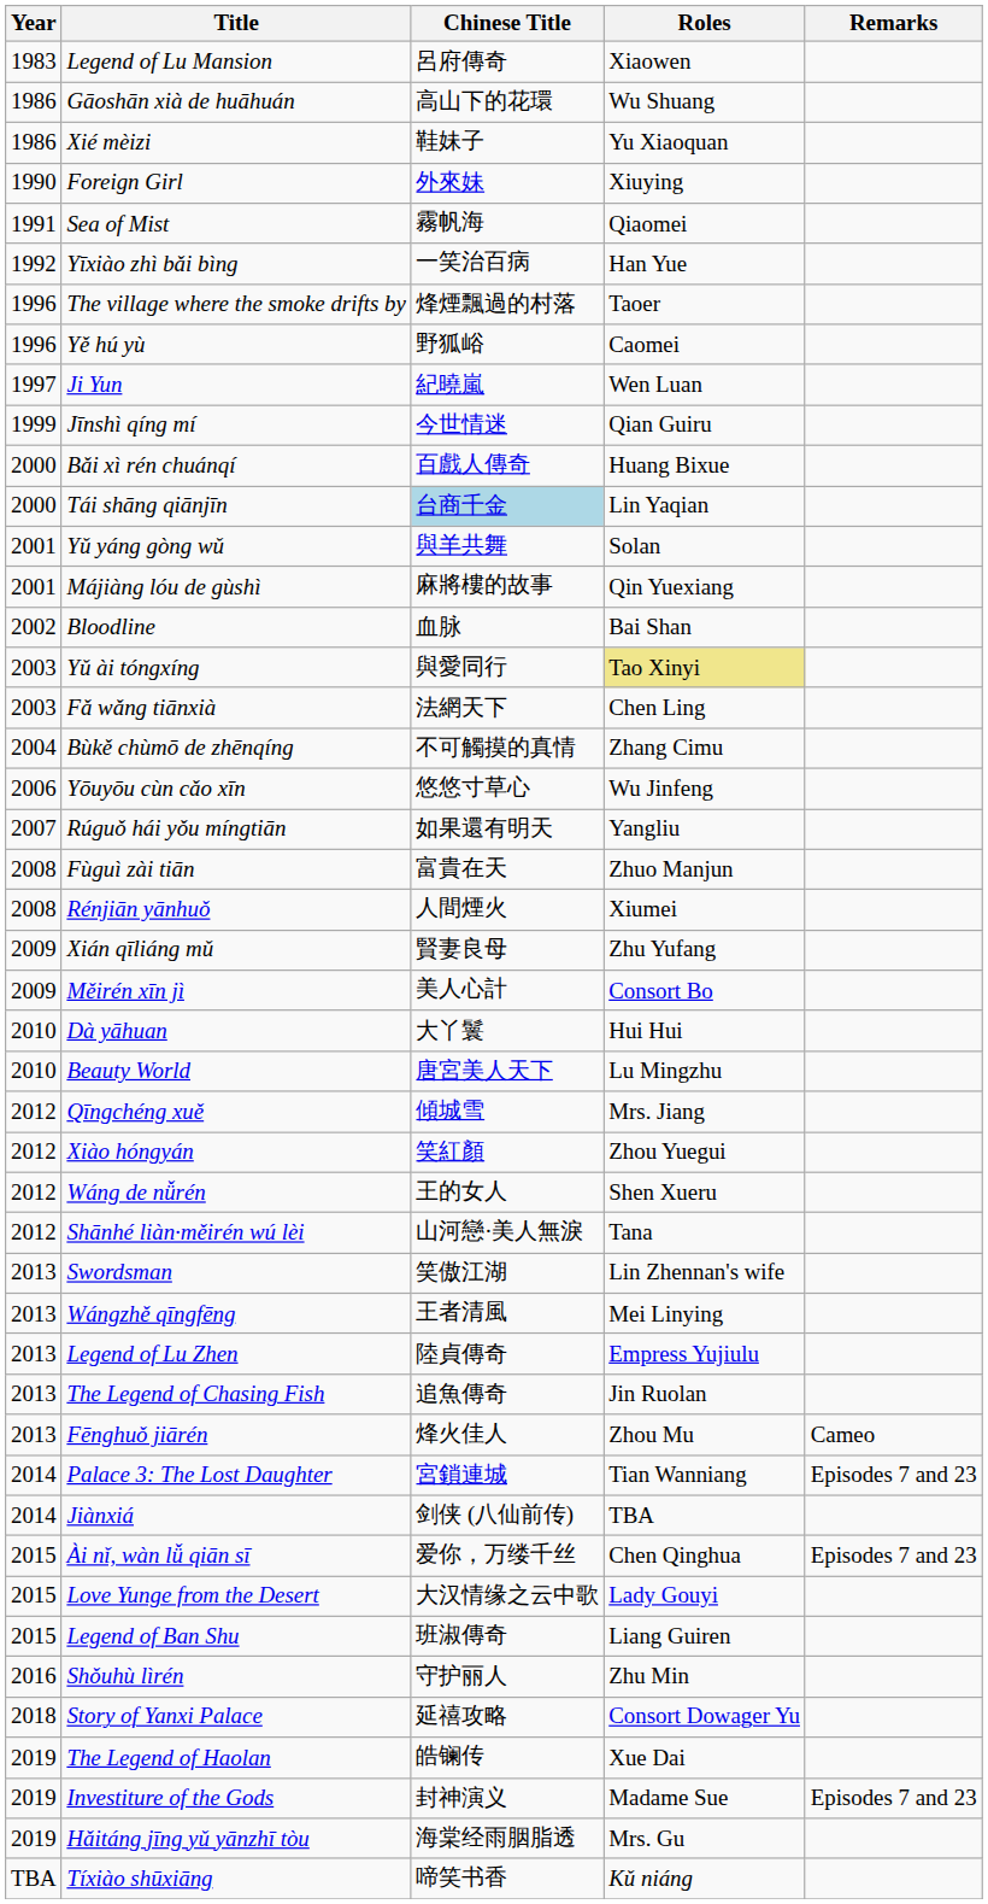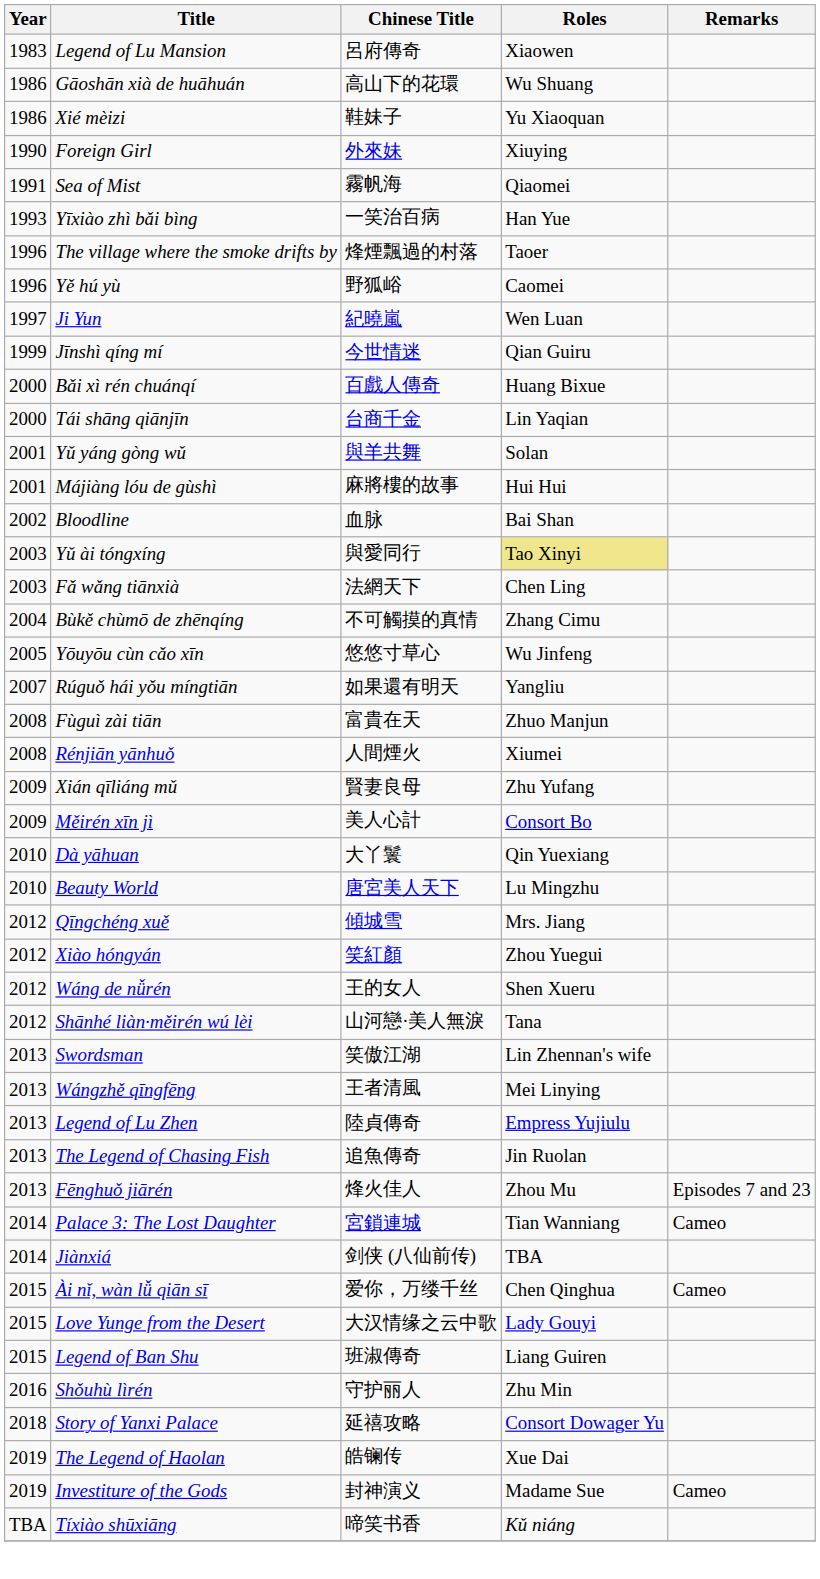Yīxiào zhì bǎi bìng | Year: 1992 -> 1993
Tái shāng qiānjīn | Chinese Title: lightblue background -> no background
Májiàng lóu de gùshì | Roles: Qin Yuexiang -> Hui Hui
Yōuyōu cùn cǎo xīn | Year: 2006 -> 2005
Dà yāhuan | Roles: Hui Hui -> Qin Yuexiang
Fēnghuǒ jiārén | Remarks: Cameo -> Episodes 7 and 23
Palace 3: The Lost Daughter | Remarks: Episodes 7 and 23 -> Cameo
Ài nǐ, wàn lǚ qiān sī | Remarks: Episodes 7 and 23 -> Cameo
Investiture of the Gods | Remarks: Episodes 7 and 23 -> Cameo
- row: 2019 | Hǎitáng jīng yǔ yānzhī tòu | 海棠经雨胭脂透 | Mrs. Gu
